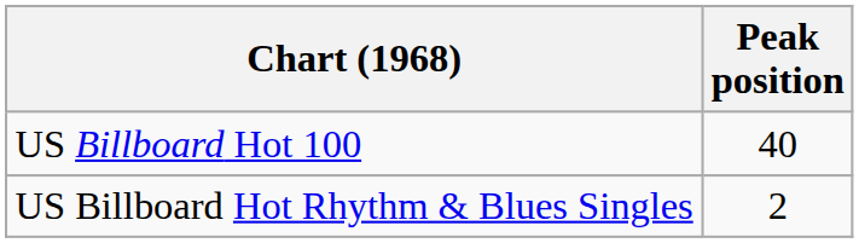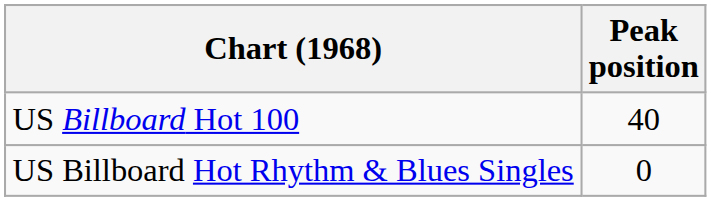US Billboard Hot Rhythm & Blues Singles | Peak position: 2 -> 0
